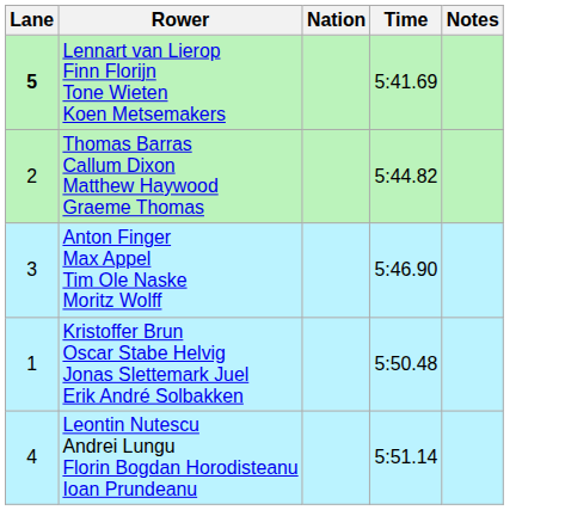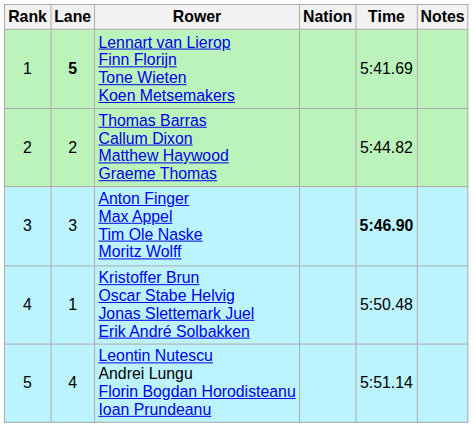+ column: Rank | 1 | 2 | 3 | 4 | 5
Anton Finger Max Appel Tim Ole Naske Moritz Wolff | Time: normal -> bold
